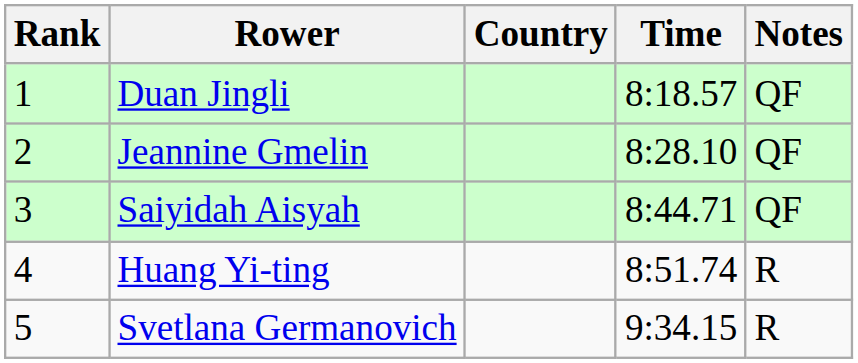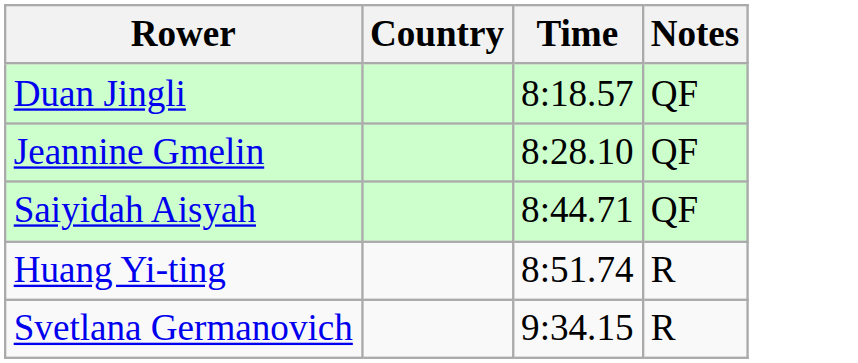- column: Rank | 1 | 2 | 3 | 4 | 5
